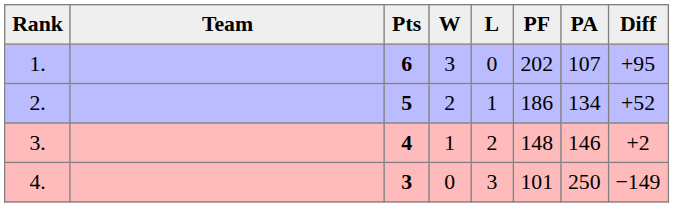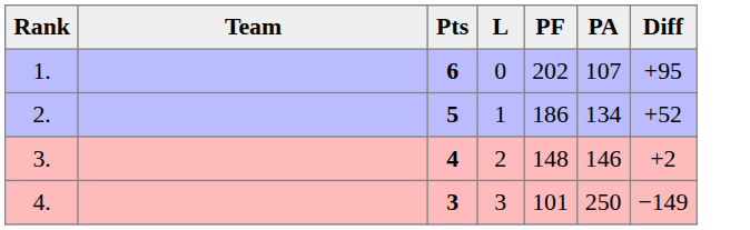- column: W | 3 | 2 | 1 | 0
